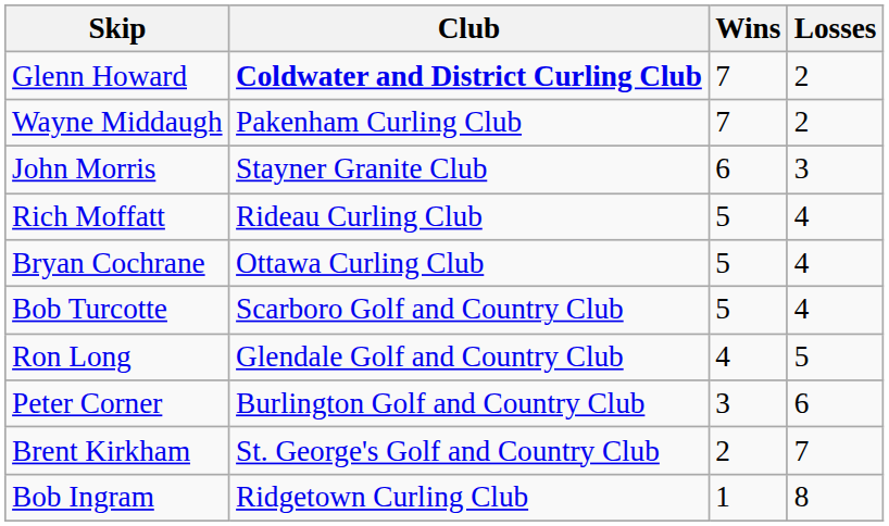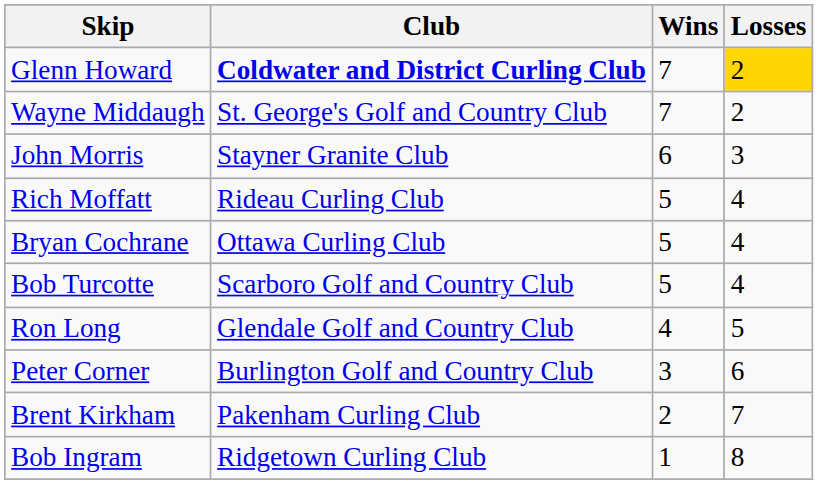Glenn Howard | Losses: no background -> gold background
Wayne Middaugh | Club: Pakenham Curling Club -> St. George's Golf and Country Club
Brent Kirkham | Club: St. George's Golf and Country Club -> Pakenham Curling Club
